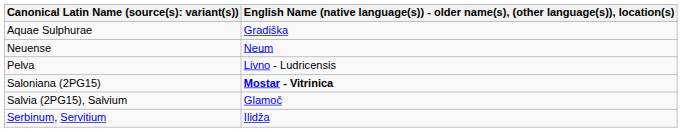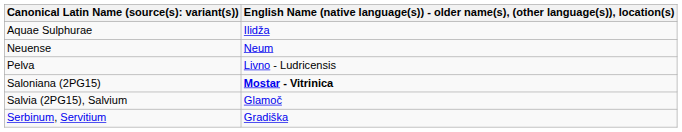Aquae Sulphurae | column 2: Gradiška -> Ilidža
Serbinum, Servitium | column 2: Ilidža -> Gradiška
